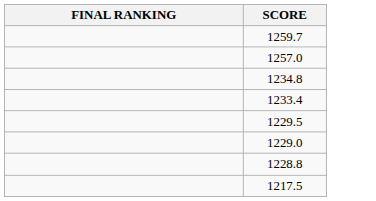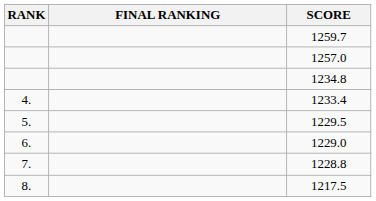+ column: RANK | 4. | 5. | 6. | 7. | 8.
